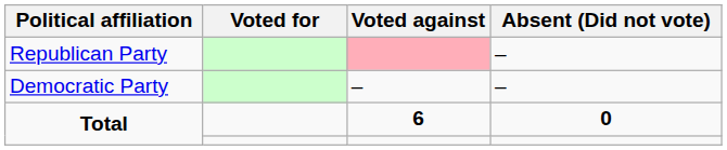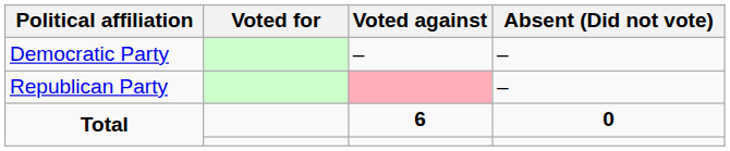rows swapped: Democratic Party <-> Republican Party
